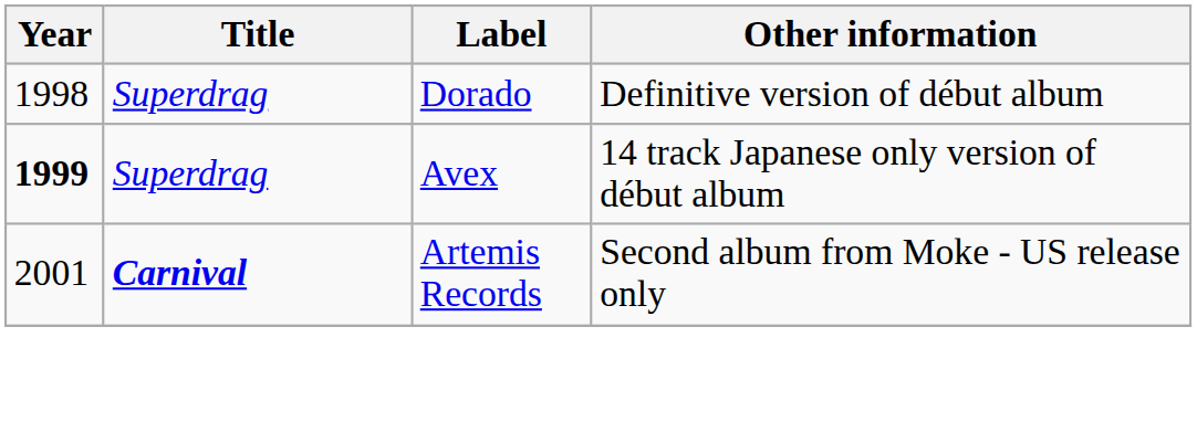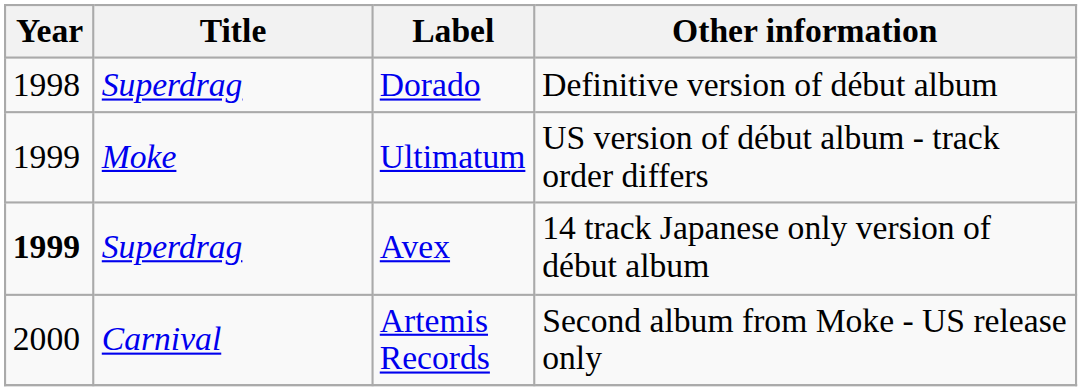+ row: 1999 | Moke | Ultimatum | US version of début album - track order differs
Artemis Records | Year: 2001 -> 2000
Artemis Records | Title: bold -> normal
